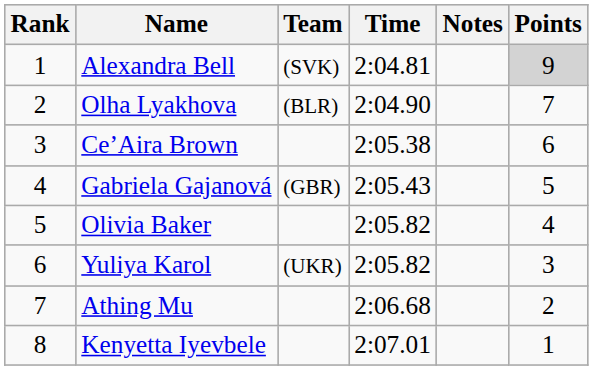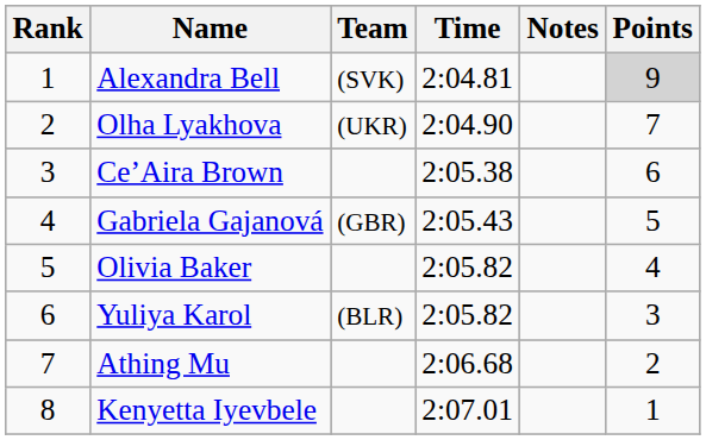Olha Lyakhova | Team: (BLR) -> (UKR)
Yuliya Karol | Team: (UKR) -> (BLR)
